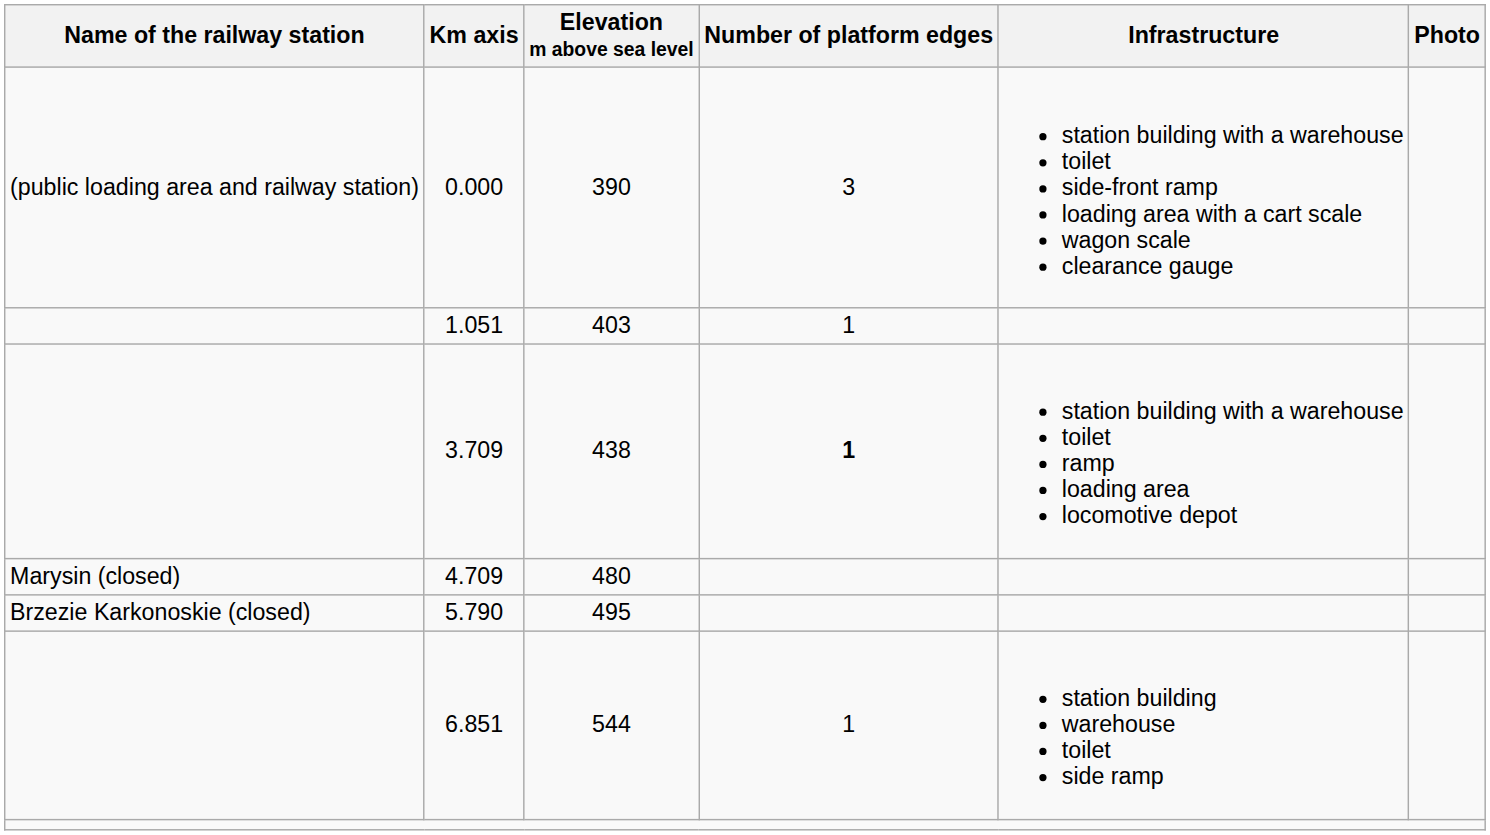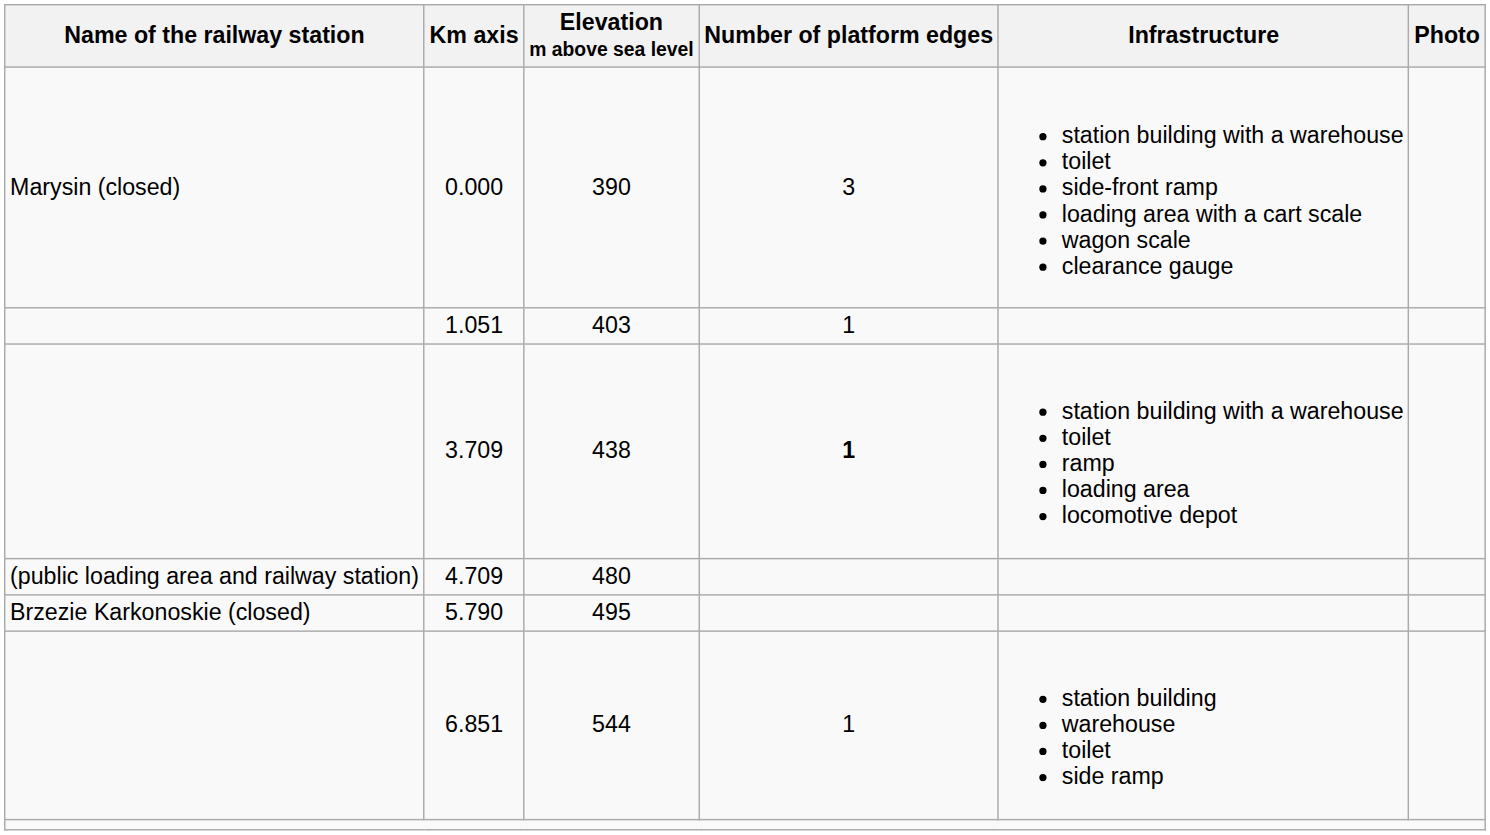0.000 | Name of the railway station: (public loading area and railway station) -> Marysin (closed)
4.709 | Name of the railway station: Marysin (closed) -> (public loading area and railway station)
